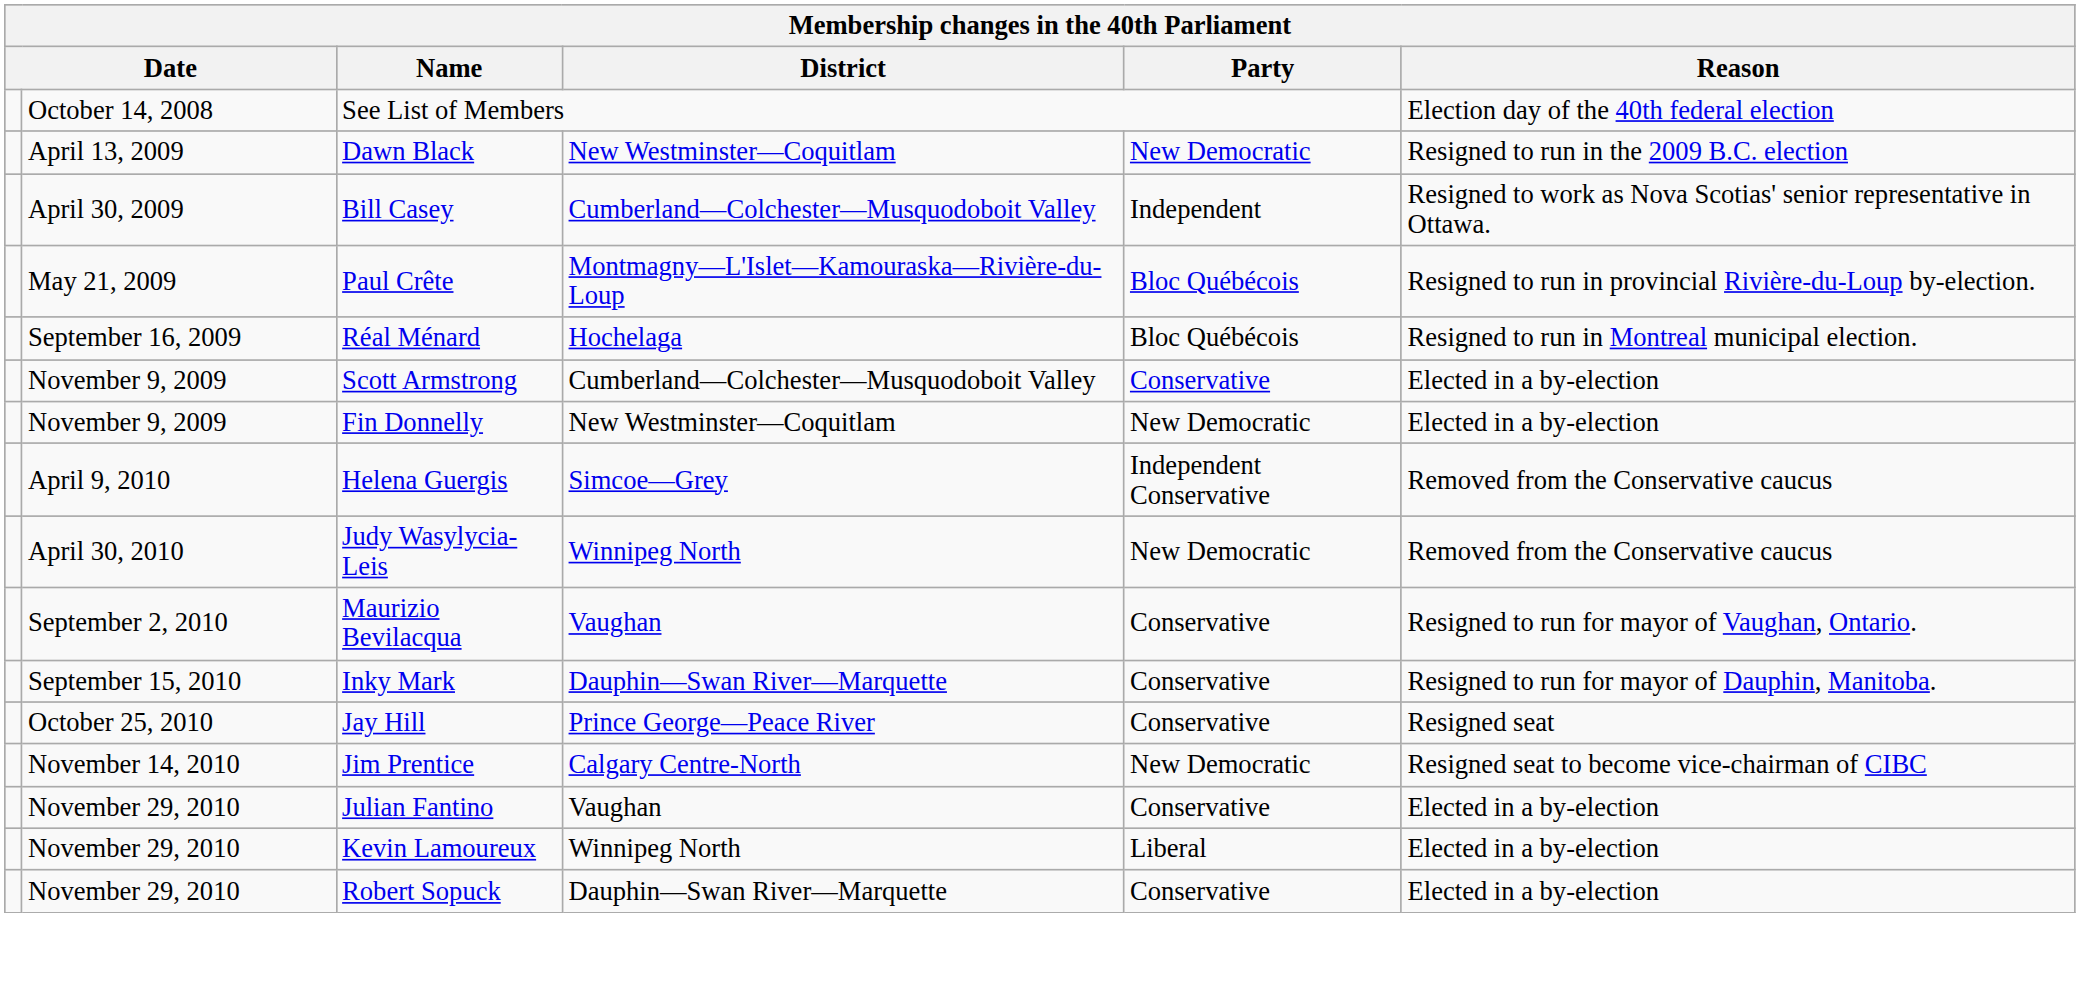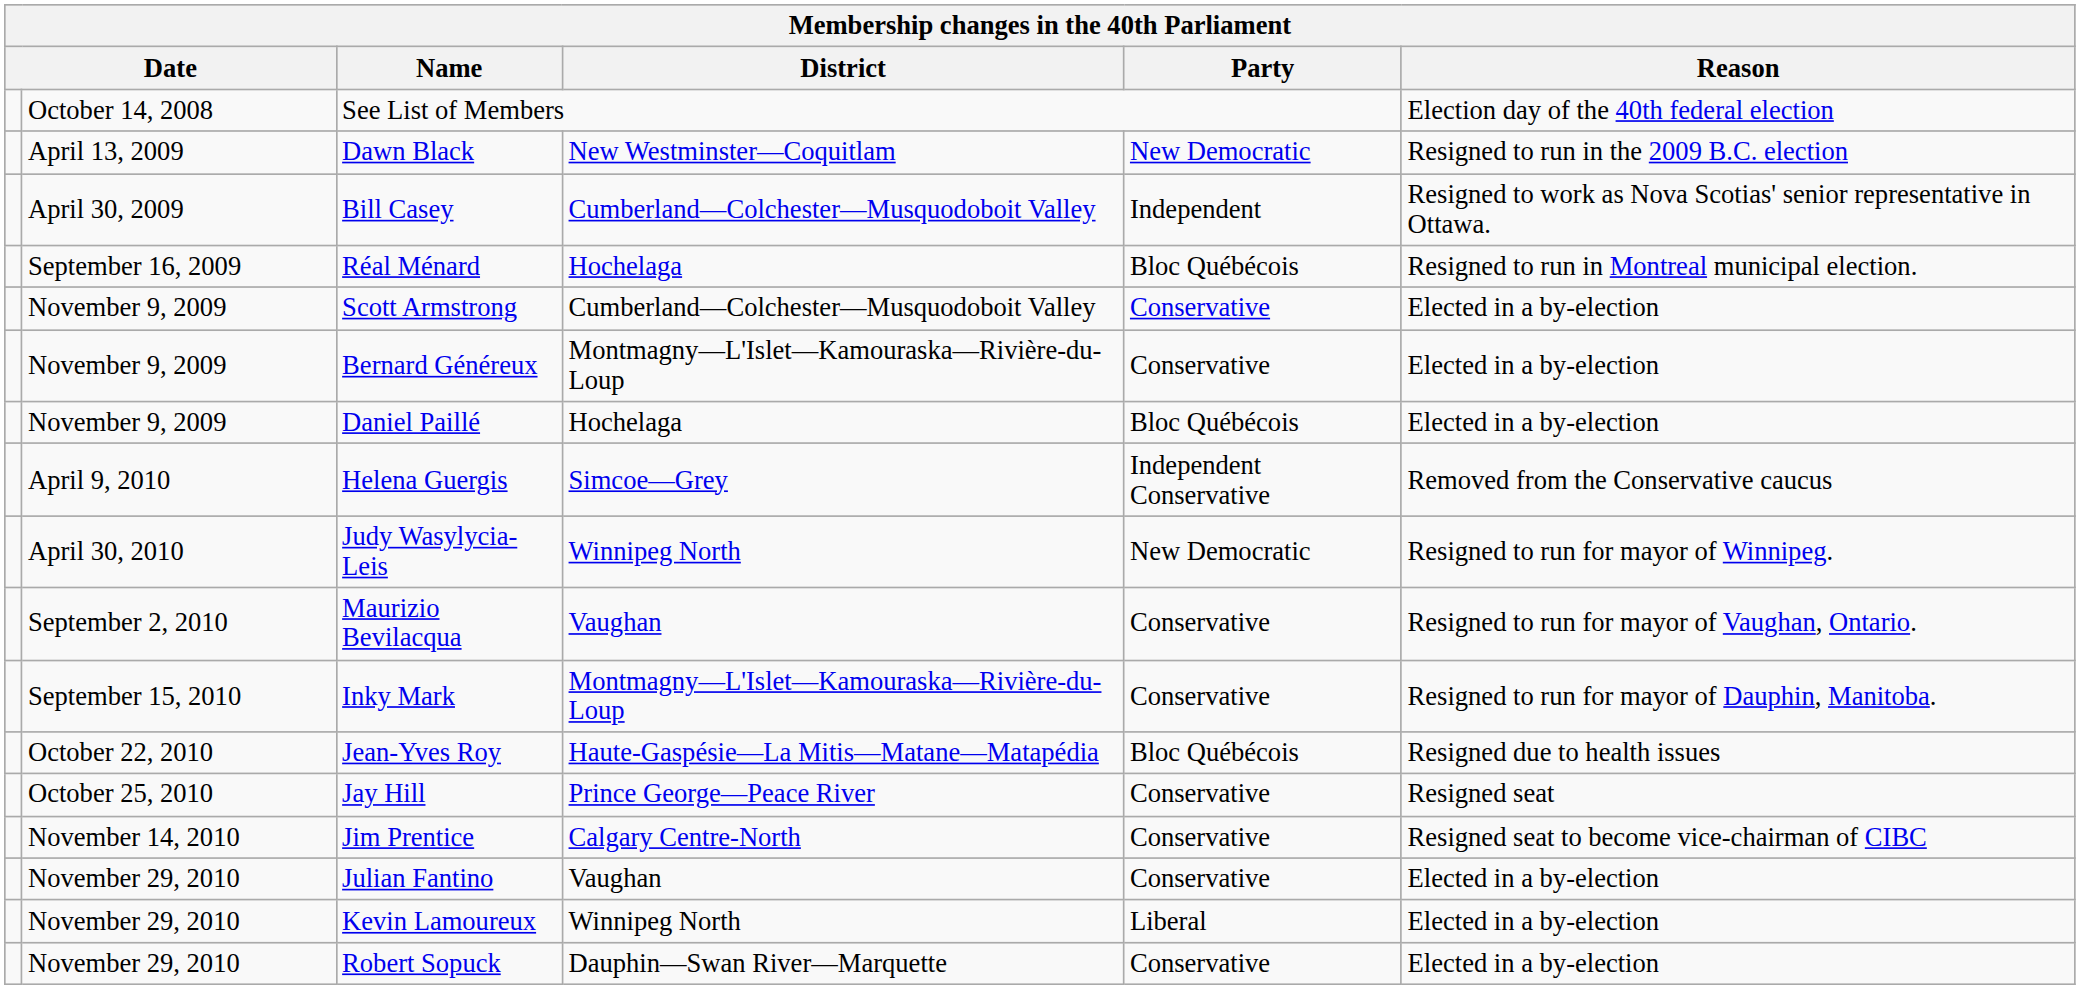- row: May 21, 2009 | Paul Crête | Montmagny—L'Islet—Kamouraska—Rivière-du-Loup | Bloc Québécois | Resigned to run in provincial Rivière-du-Loup by-election.
- row: November 9, 2009 | Fin Donnelly | New Westminster—Coquitlam | New Democratic | Elected in a by-election
+ row: November 9, 2009 | Bernard Généreux | Montmagny—L'Islet—Kamouraska—Rivière-du-Loup | Conservative | Elected in a by-election
+ row: November 9, 2009 | Daniel Paillé | Hochelaga | Bloc Québécois | Elected in a by-election
Judy Wasylycia-Leis | Reason: Removed from the Conservative caucus -> Resigned to run for mayor of Winnipeg.
Inky Mark | District: Dauphin—Swan River—Marquette -> Montmagny—L'Islet—Kamouraska—Rivière-du-Loup
+ row: October 22, 2010 | Jean-Yves Roy | Haute-Gaspésie—La Mitis—Matane—Matapédia | Bloc Québécois | Resigned due to health issues
Jim Prentice | Party: New Democratic -> Conservative
